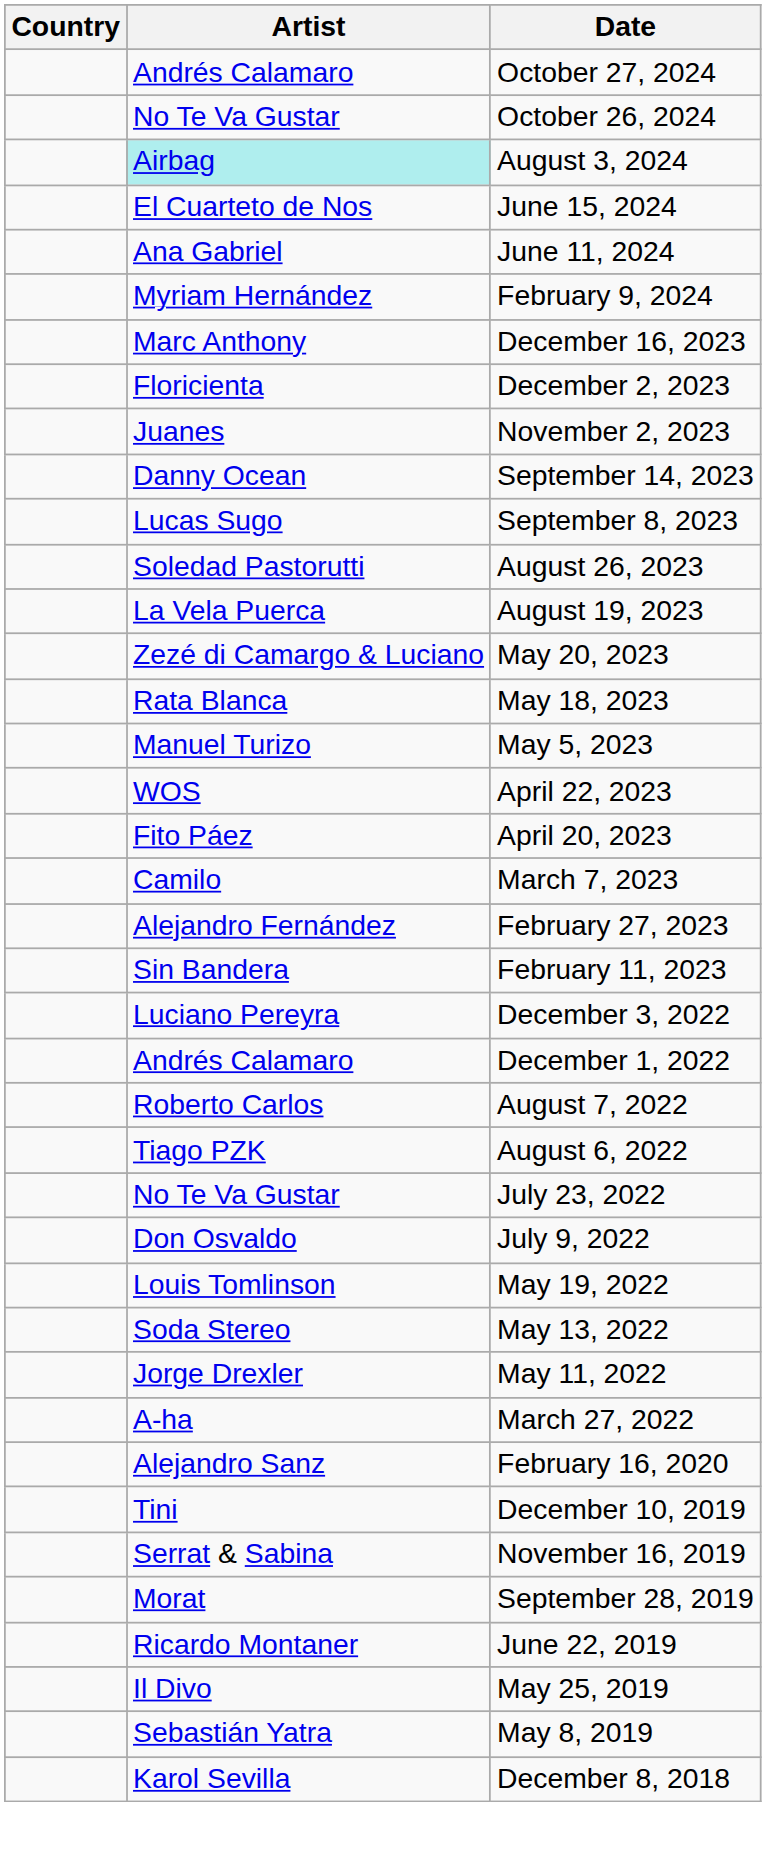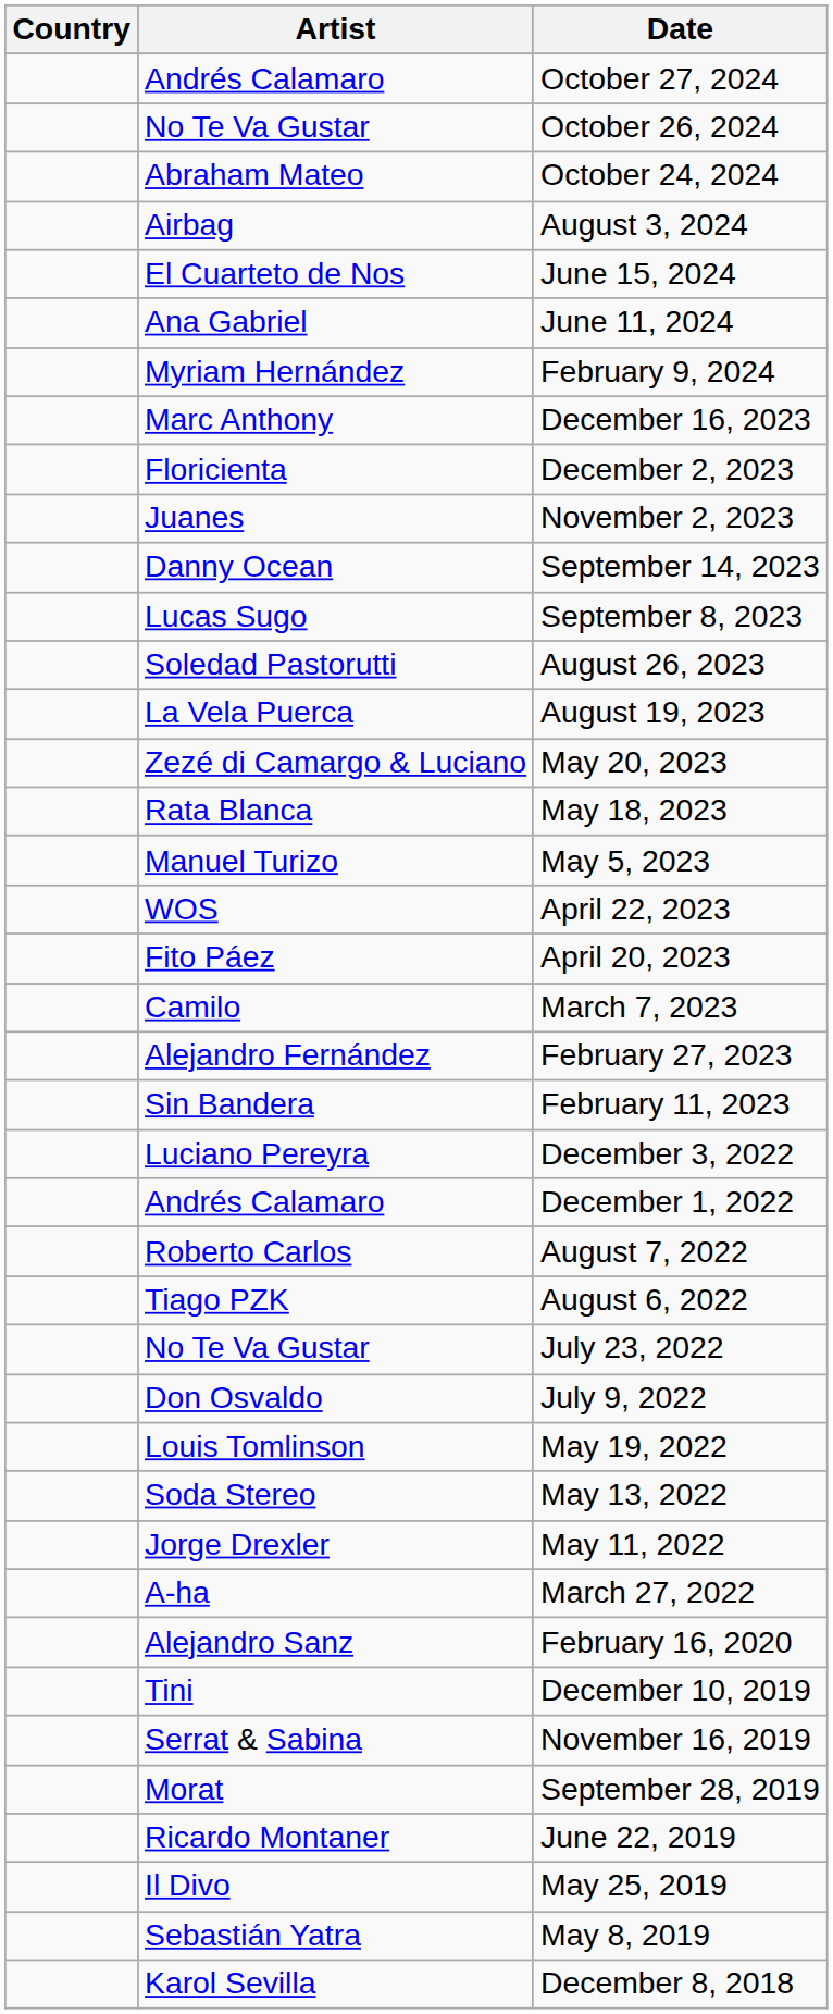+ row: Abraham Mateo | October 24, 2024
August 3, 2024 | Artist: paleturquoise background -> no background
